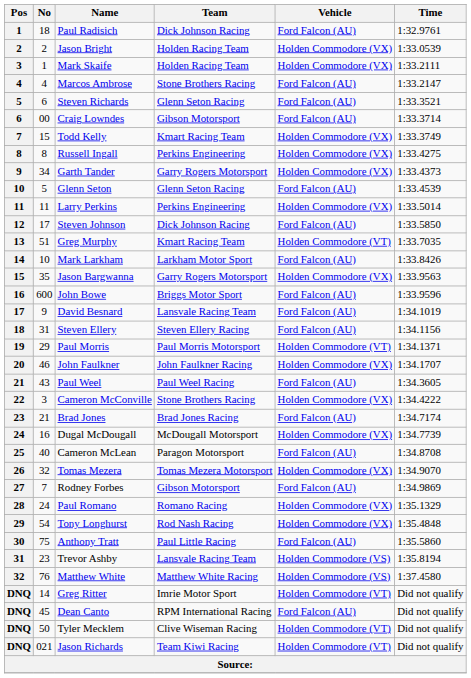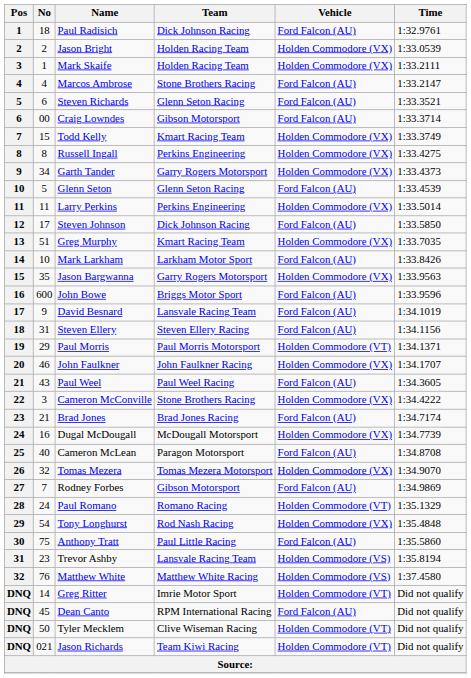Greg Murphy | Vehicle: Holden Commodore (VT) -> Holden Commodore (VX)
Paul Romano | Vehicle: Holden Commodore (VX) -> Holden Commodore (VT)
